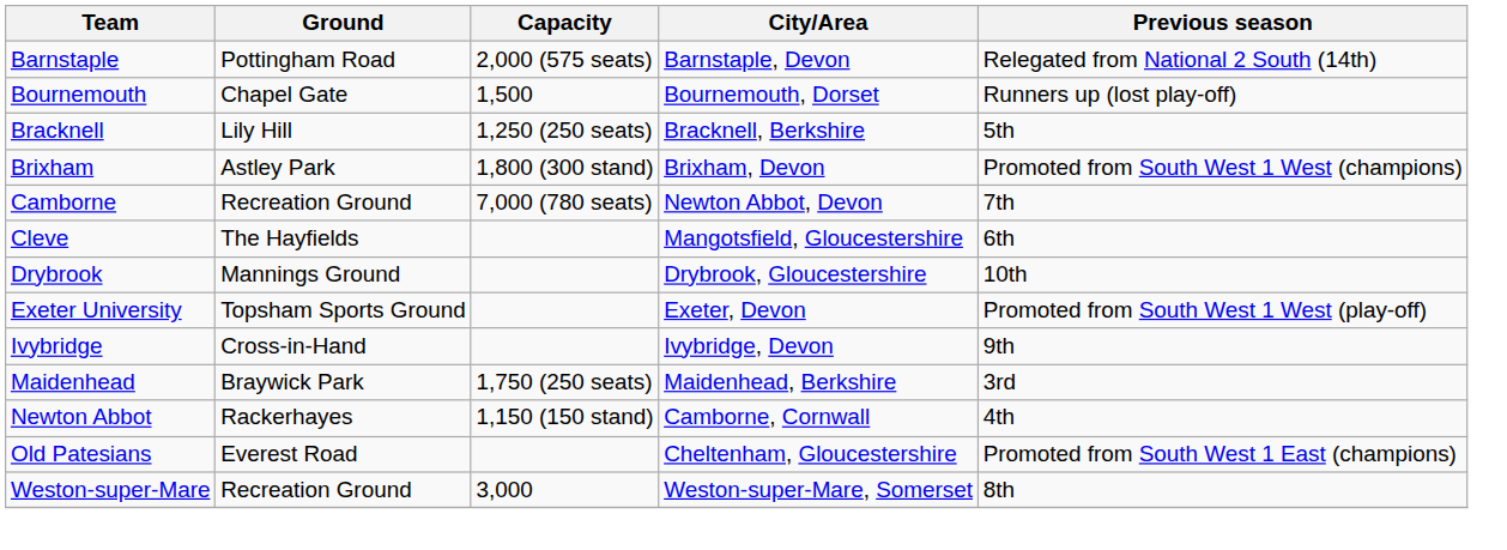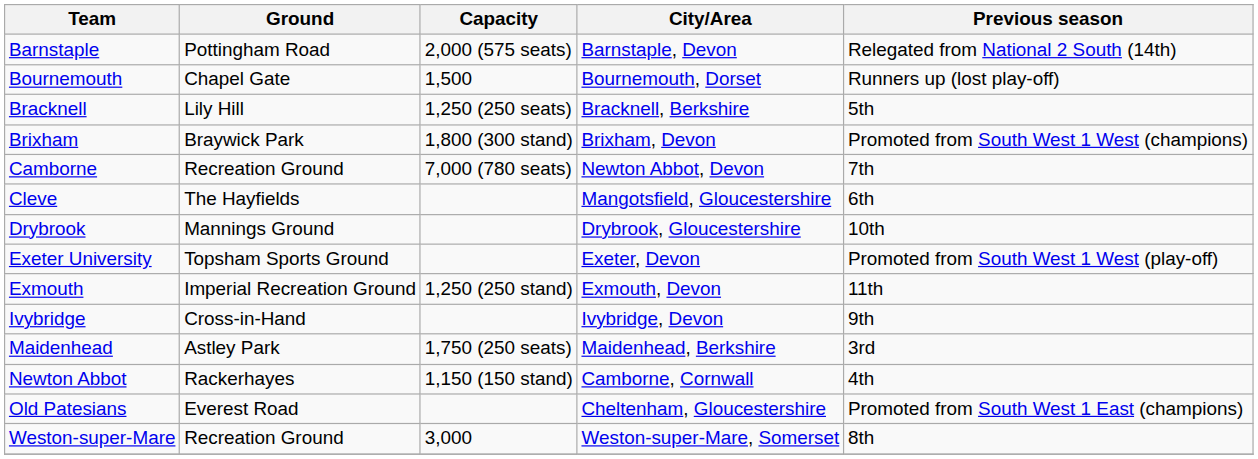Brixham | Ground: Astley Park -> Braywick Park
+ row: Exmouth | Imperial Recreation Ground | 1,250 (250 stand) | Exmouth, Devon | 11th
Maidenhead | Ground: Braywick Park -> Astley Park
